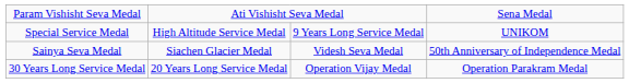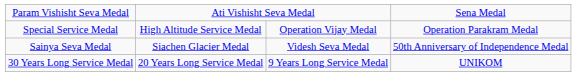Special Service Medal | column 3: 9 Years Long Service Medal -> Operation Vijay Medal
Special Service Medal | column 4: UNIKOM -> Operation Parakram Medal
30 Years Long Service Medal | column 3: Operation Vijay Medal -> 9 Years Long Service Medal
30 Years Long Service Medal | column 4: Operation Parakram Medal -> UNIKOM
